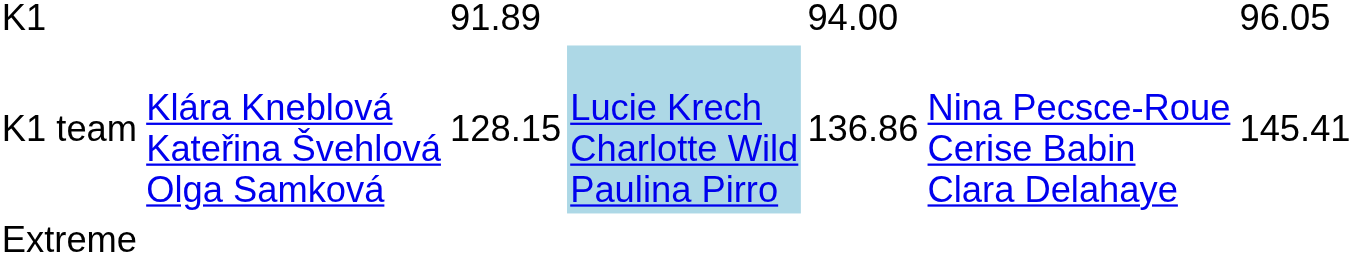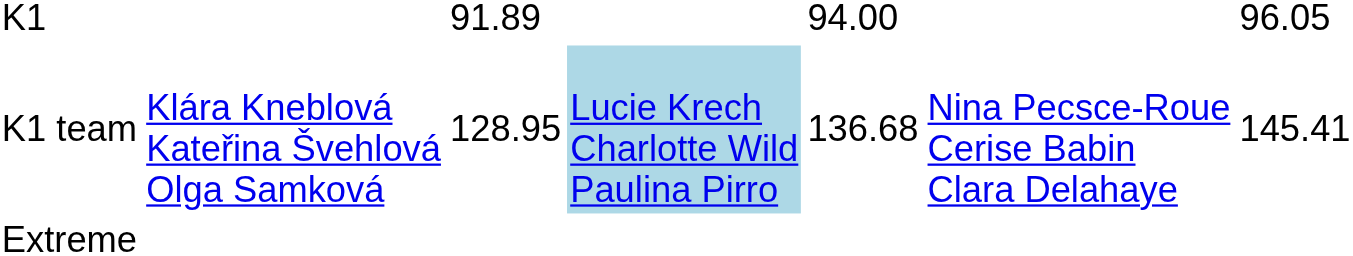K1 team | column 3: 128.15 -> 128.95
K1 team | column 5: 136.86 -> 136.68
